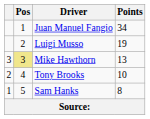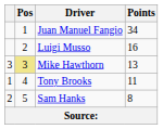Luigi Musso | Points: 19 -> 16
Tony Brooks | column 1: 2 -> 1
Tony Brooks | Points: 10 -> 11
Sam Hanks | column 1: 1 -> 2
